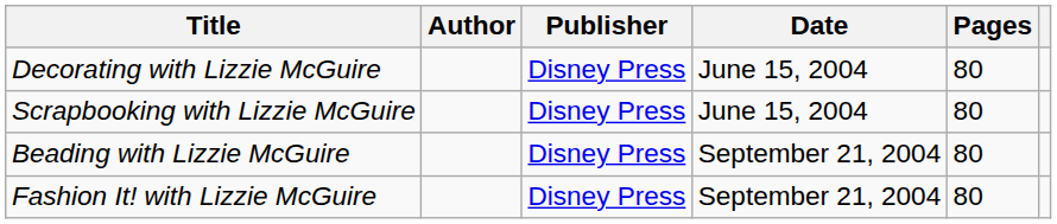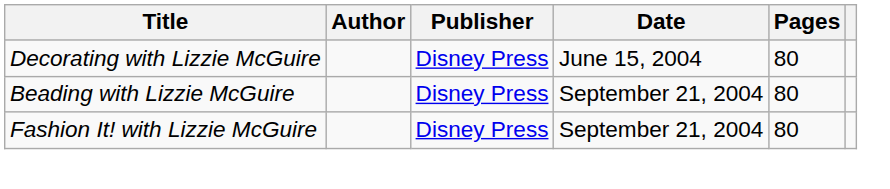- row: Scrapbooking with Lizzie McGuire | Disney Press | June 15, 2004 | 80
